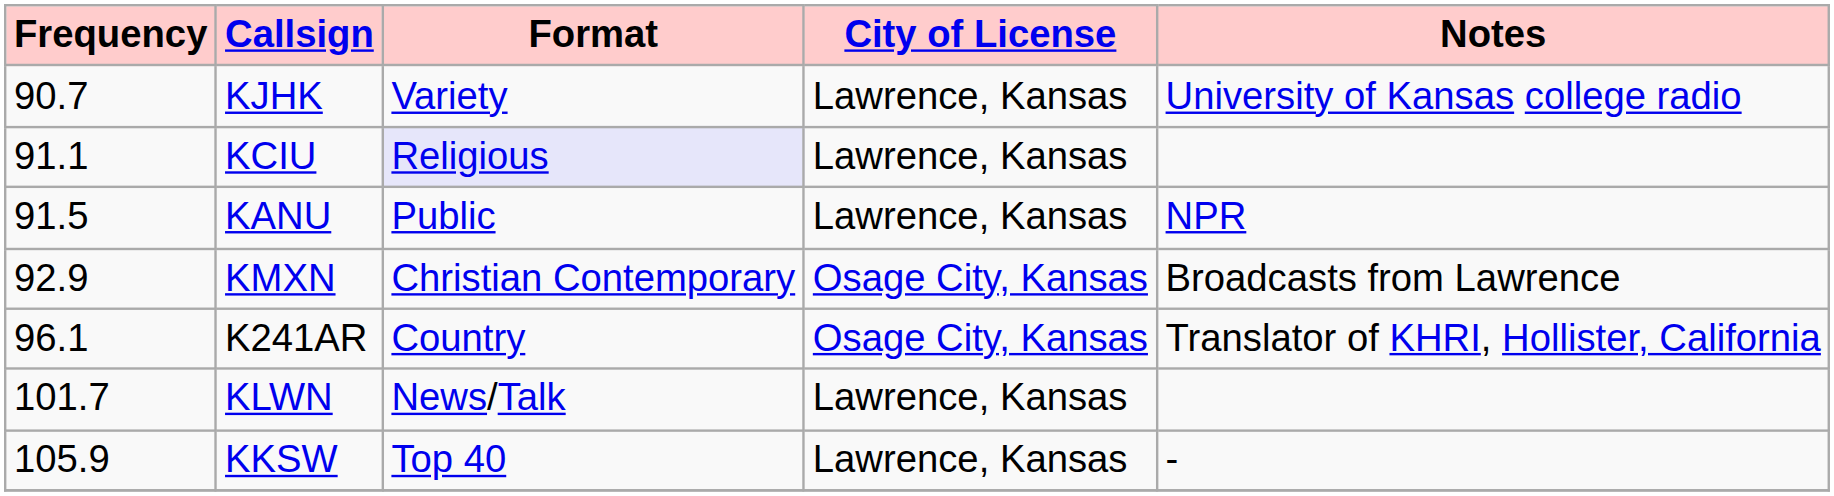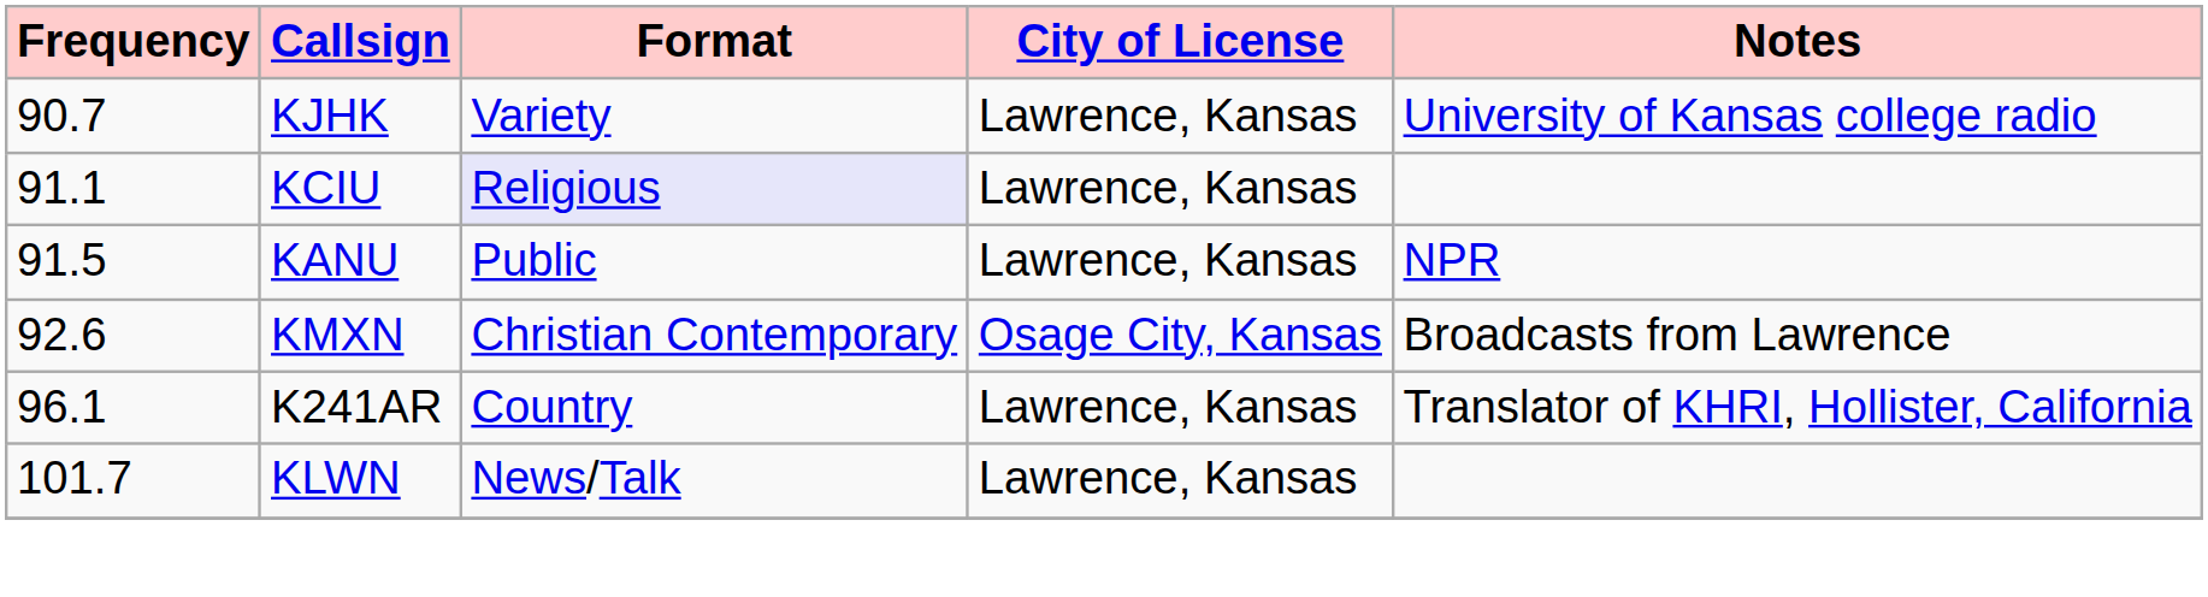KMXN | Frequency: 92.9 -> 92.6
K241AR | City of License: Osage City, Kansas -> Lawrence, Kansas
- row: 105.9 | KKSW | Top 40 | Lawrence, Kansas | -
